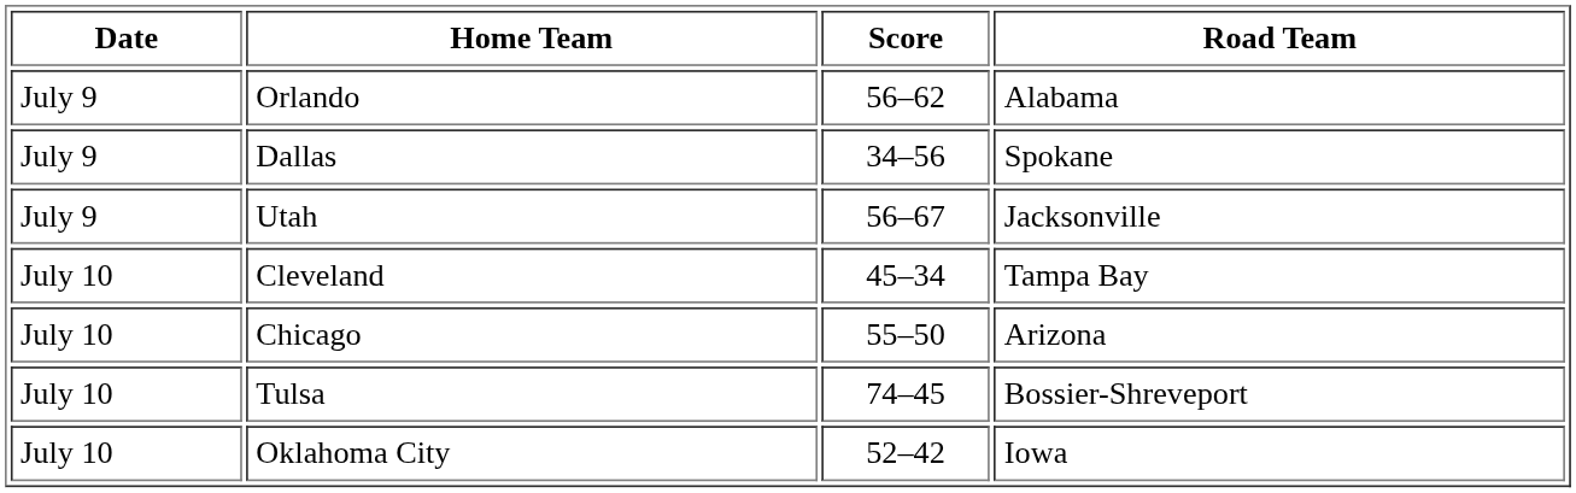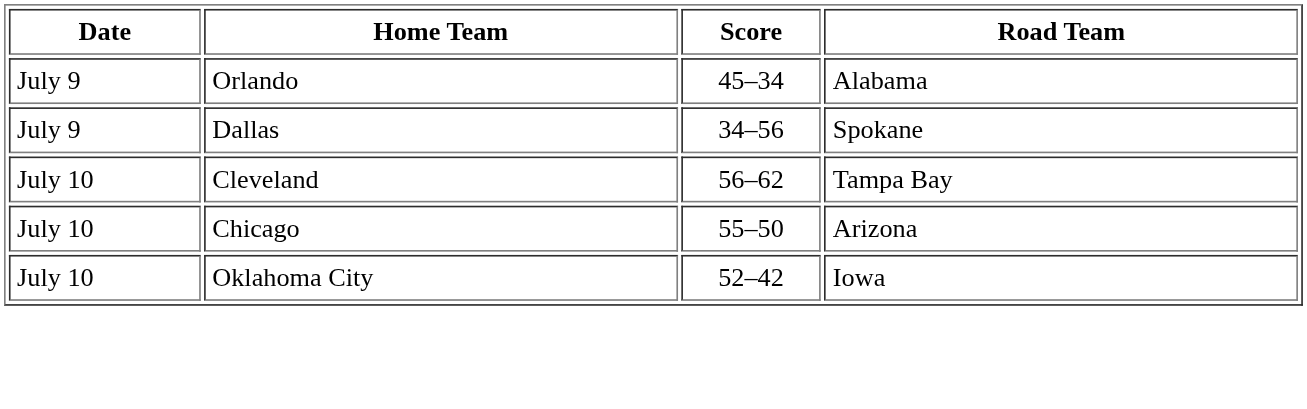Orlando | Score: 56–62 -> 45–34
- row: July 9 | Utah | 56–67 | Jacksonville
Cleveland | Score: 45–34 -> 56–62
- row: July 10 | Tulsa | 74–45 | Bossier-Shreveport
